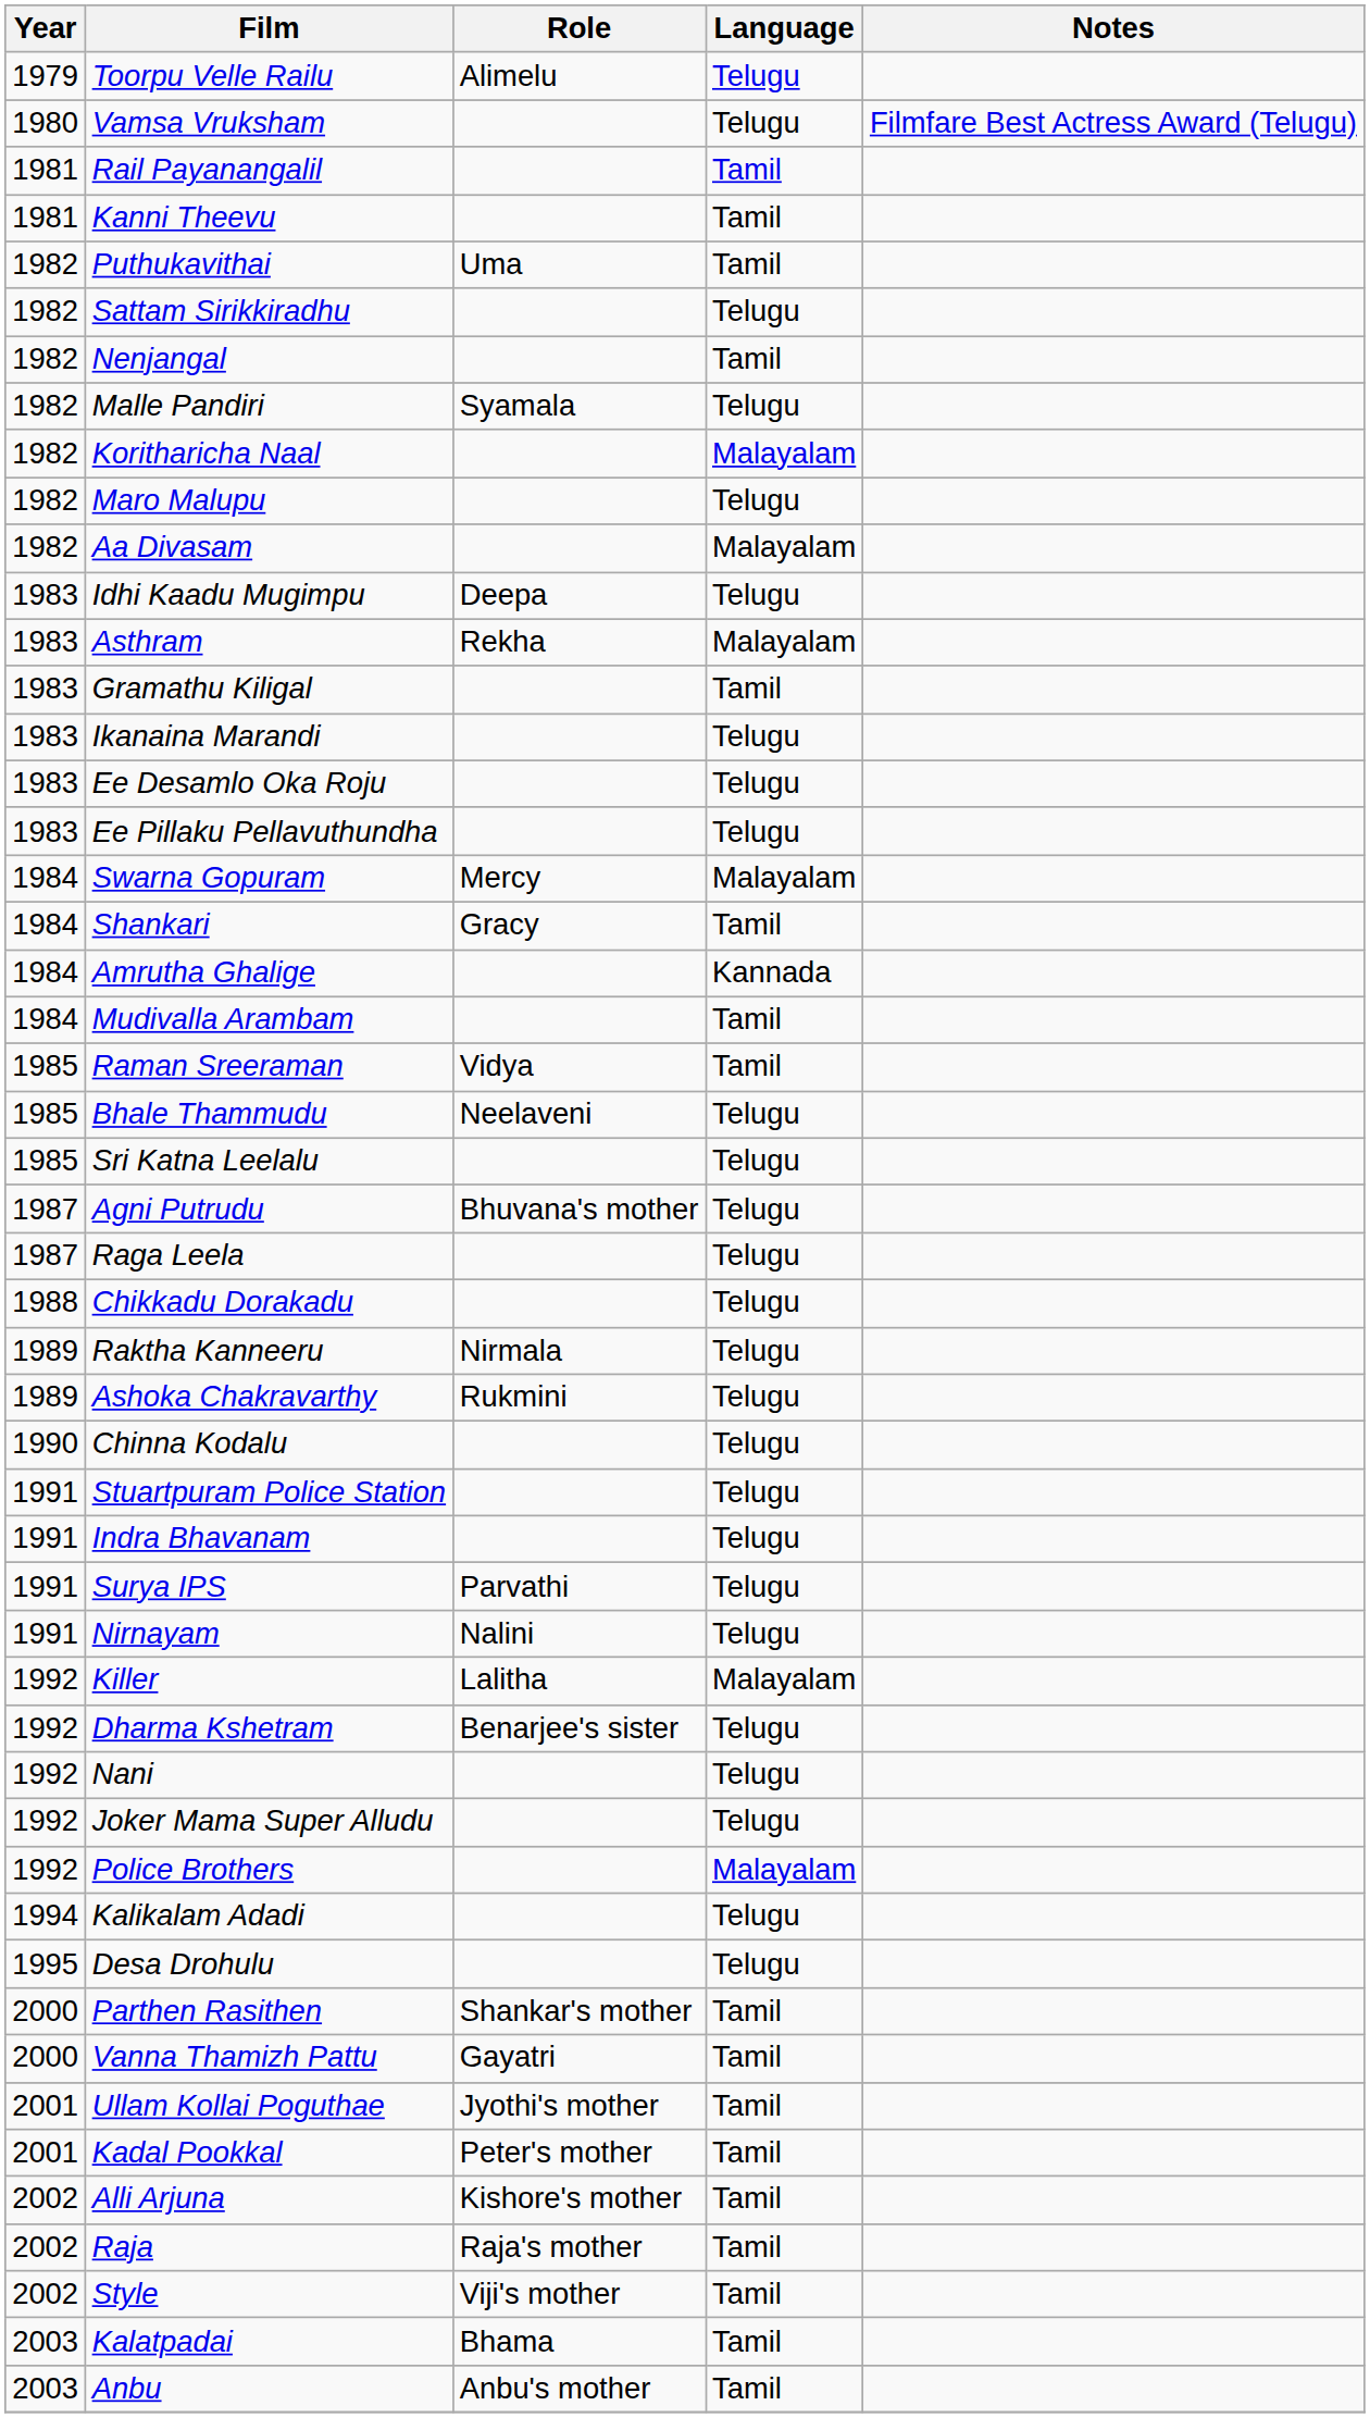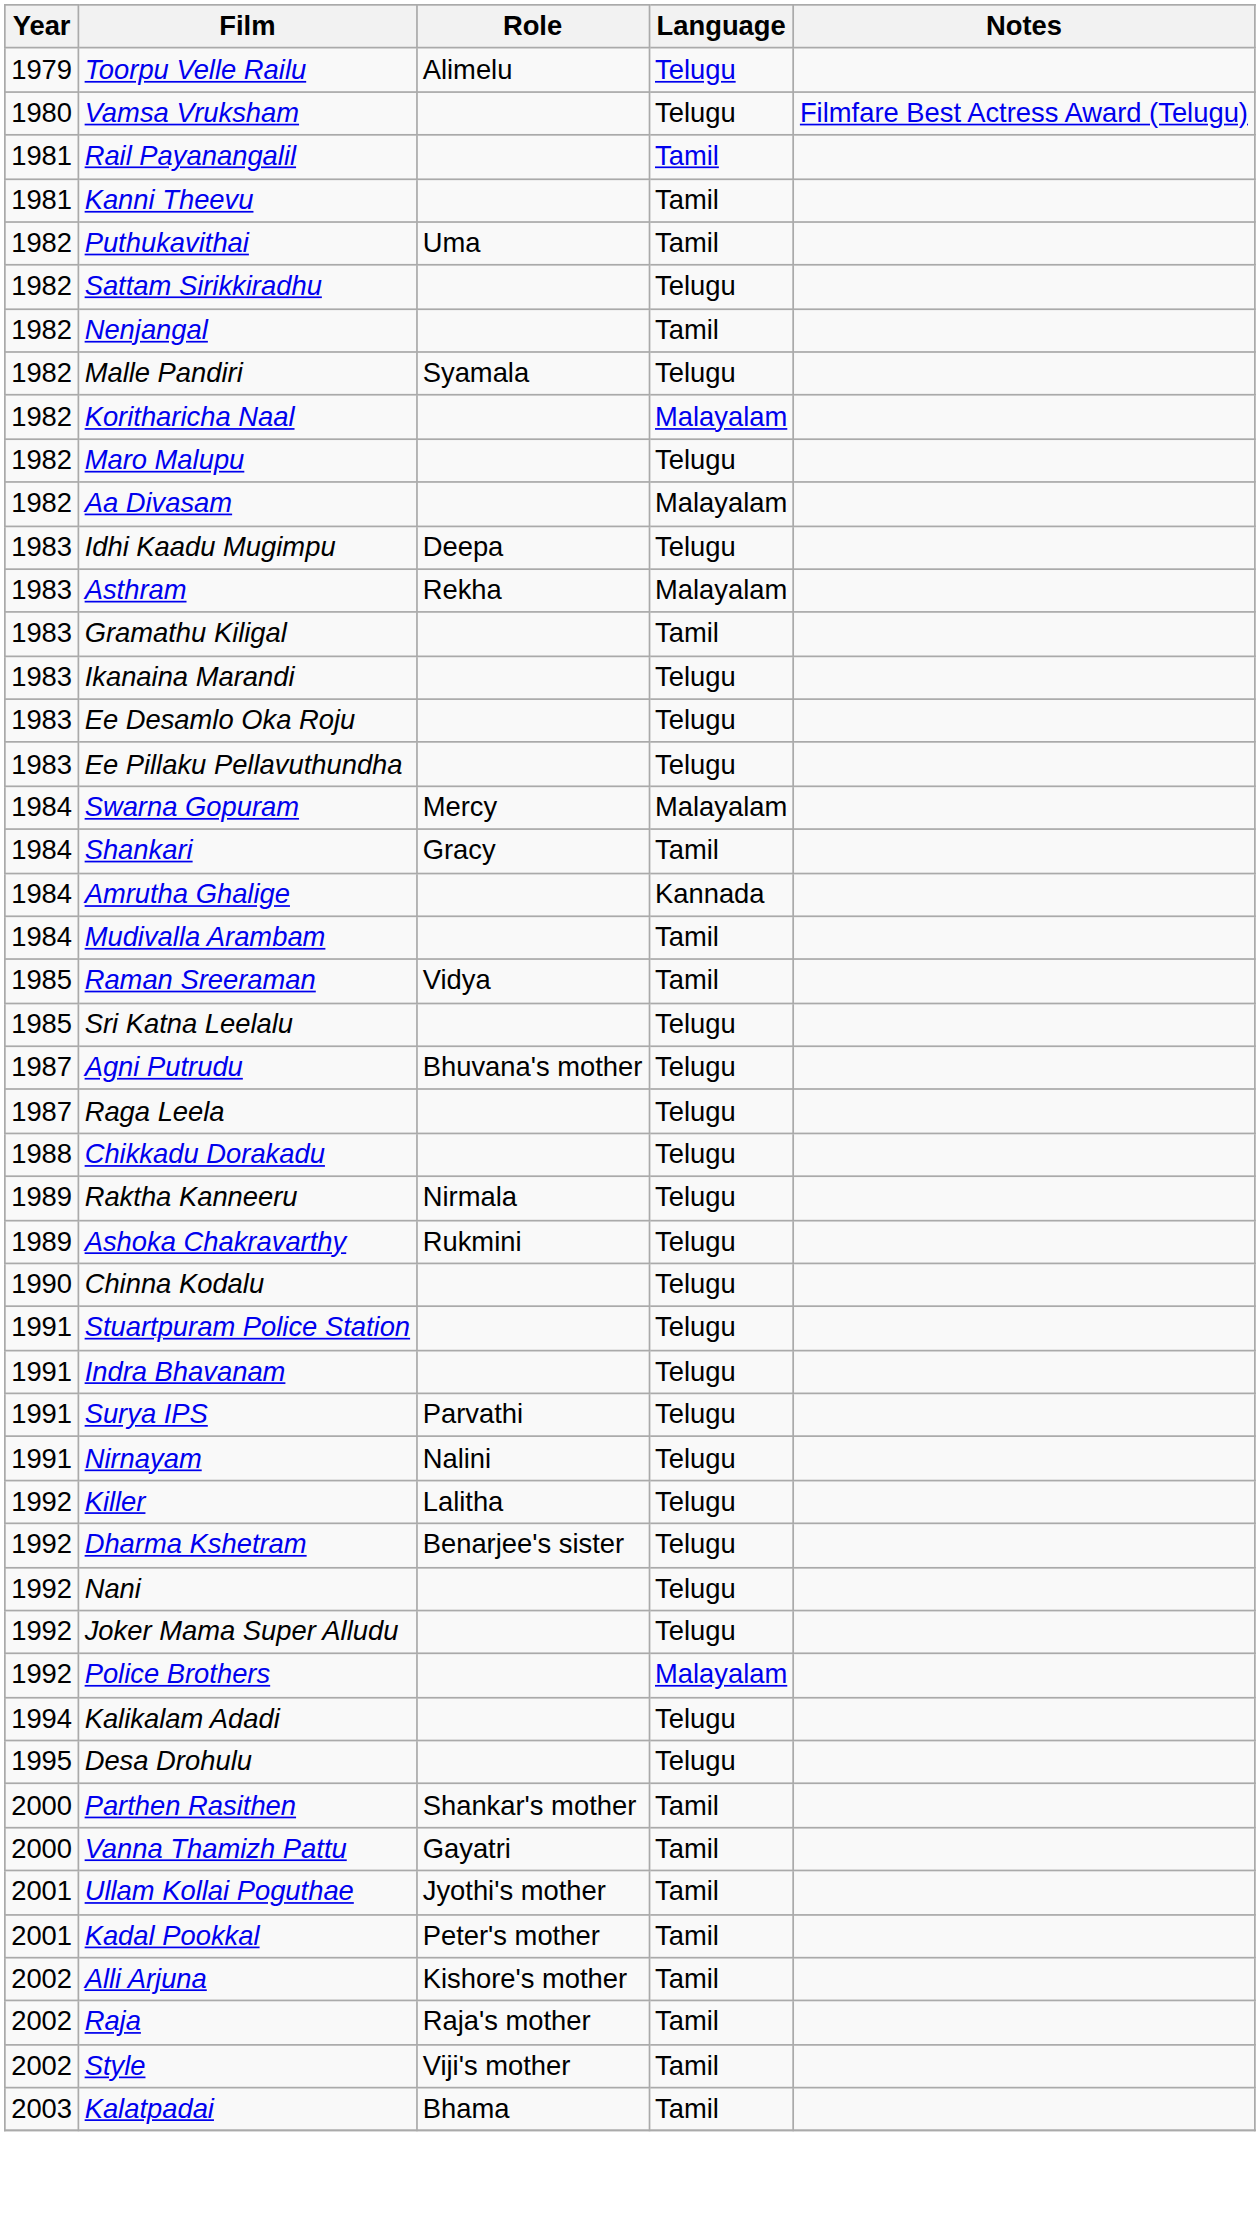- row: 1985 | Bhale Thammudu | Neelaveni | Telugu
Killer | Language: Malayalam -> Telugu
- row: 2003 | Anbu | Anbu's mother | Tamil
